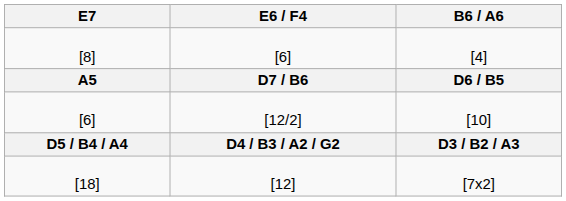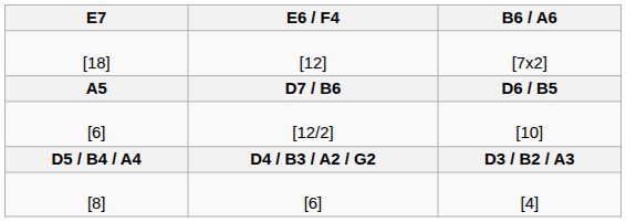rows swapped: [18] <-> [8]
